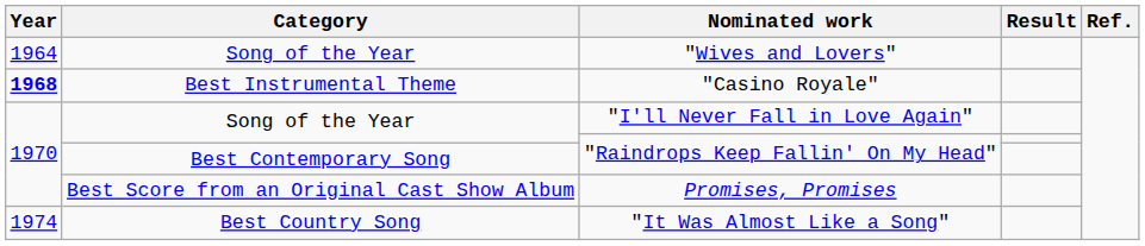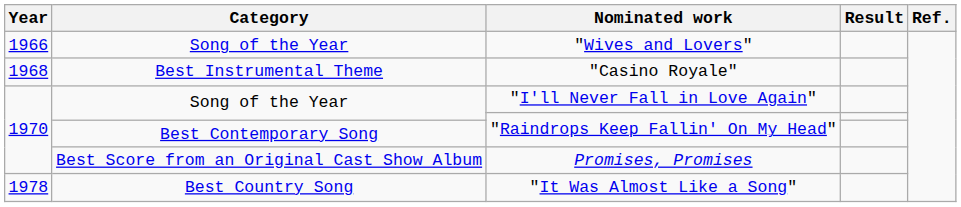"Wives and Lovers" | Year: 1964 -> 1966
"Casino Royale" | Year: bold -> normal
"It Was Almost Like a Song" | Year: 1974 -> 1978
